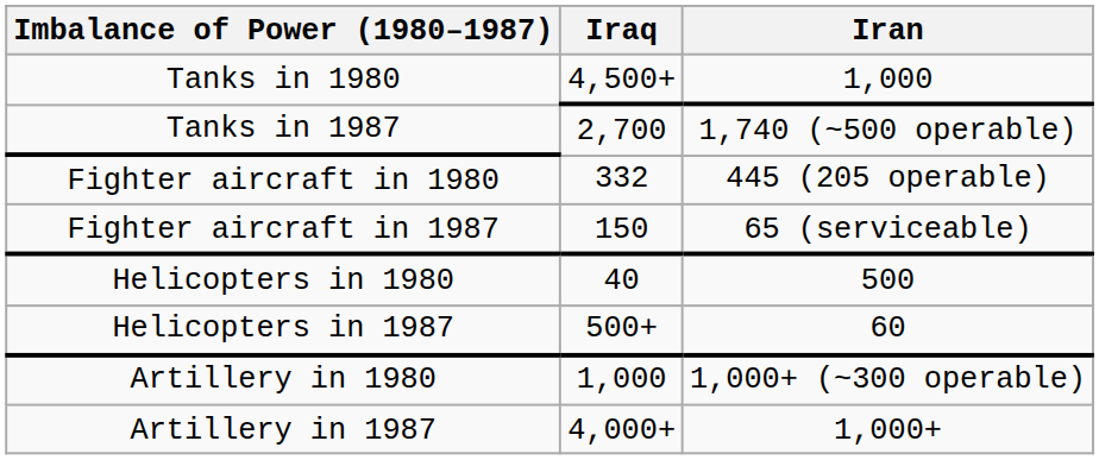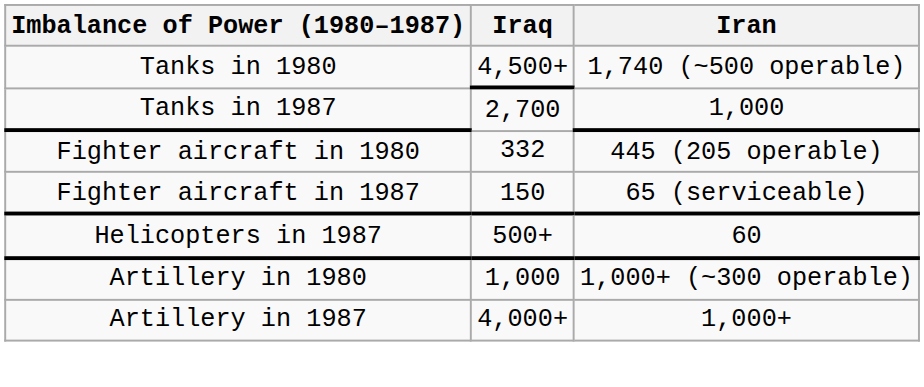Tanks in 1980 | Iran: 1,000 -> 1,740 (~500 operable)
Tanks in 1987 | Iran: 1,740 (~500 operable) -> 1,000
- row: Helicopters in 1980 | 40 | 500
